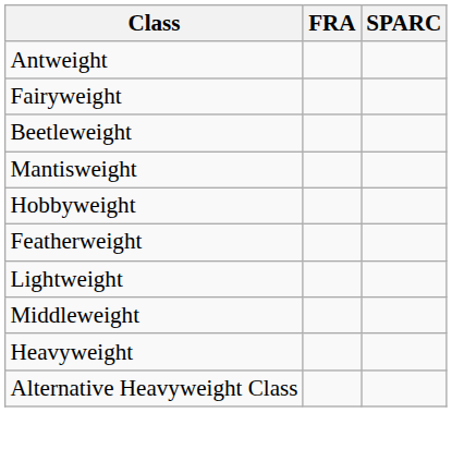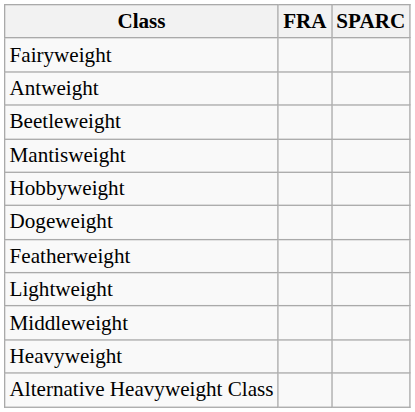rows swapped: Fairyweight <-> Antweight
+ row: Dogeweight
